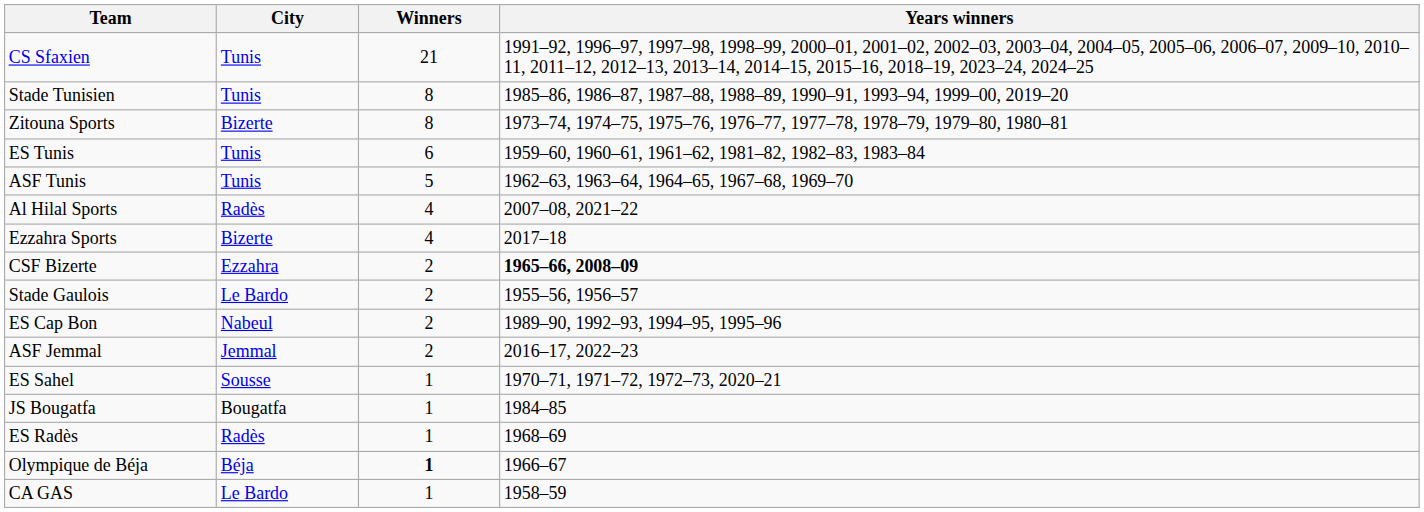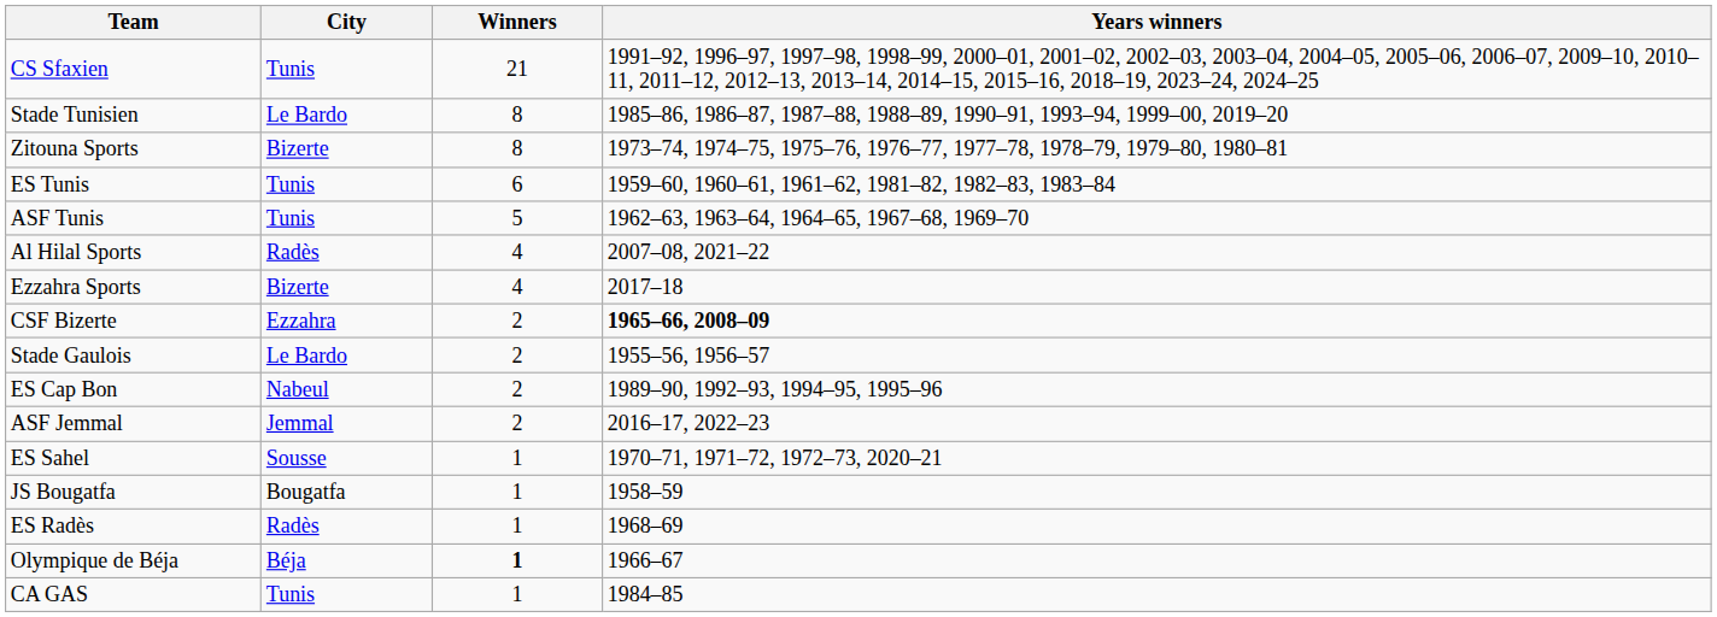Stade Tunisien | City: Tunis -> Le Bardo
JS Bougatfa | Years winners: 1984–85 -> 1958–59
CA GAS | City: Le Bardo -> Tunis
CA GAS | Years winners: 1958–59 -> 1984–85
